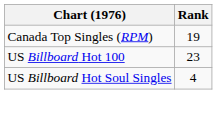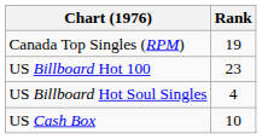+ row: US Cash Box | 10
